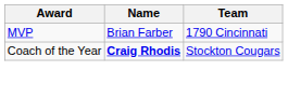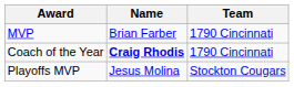Coach of the Year | Team: Stockton Cougars -> 1790 Cincinnati
+ row: Playoffs MVP | Jesus Molina | Stockton Cougars
